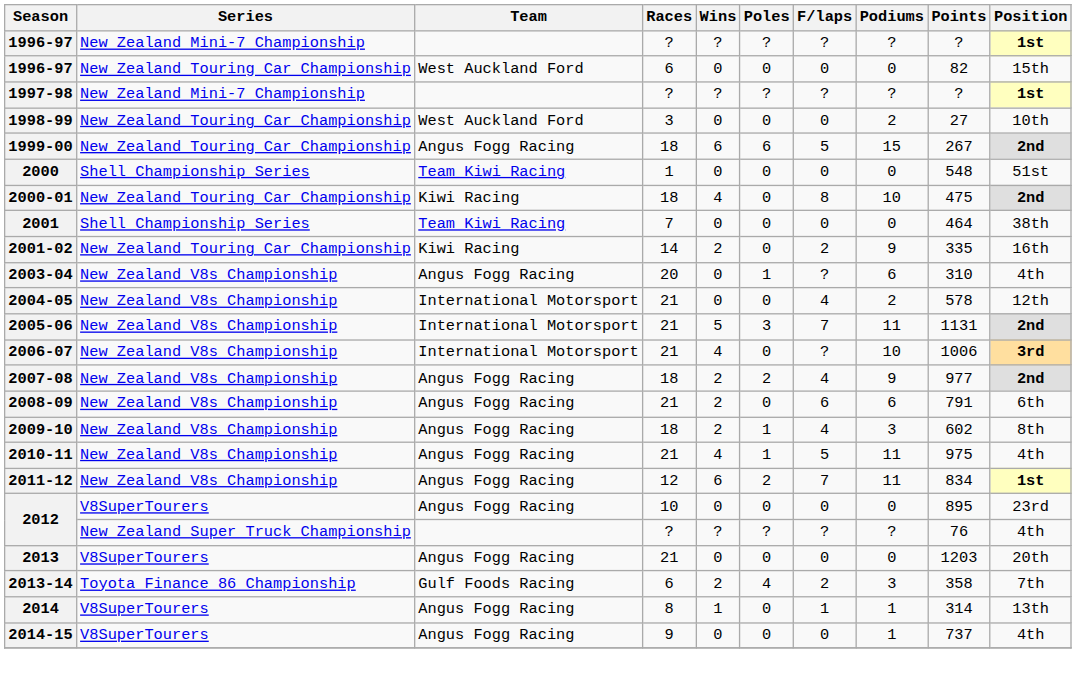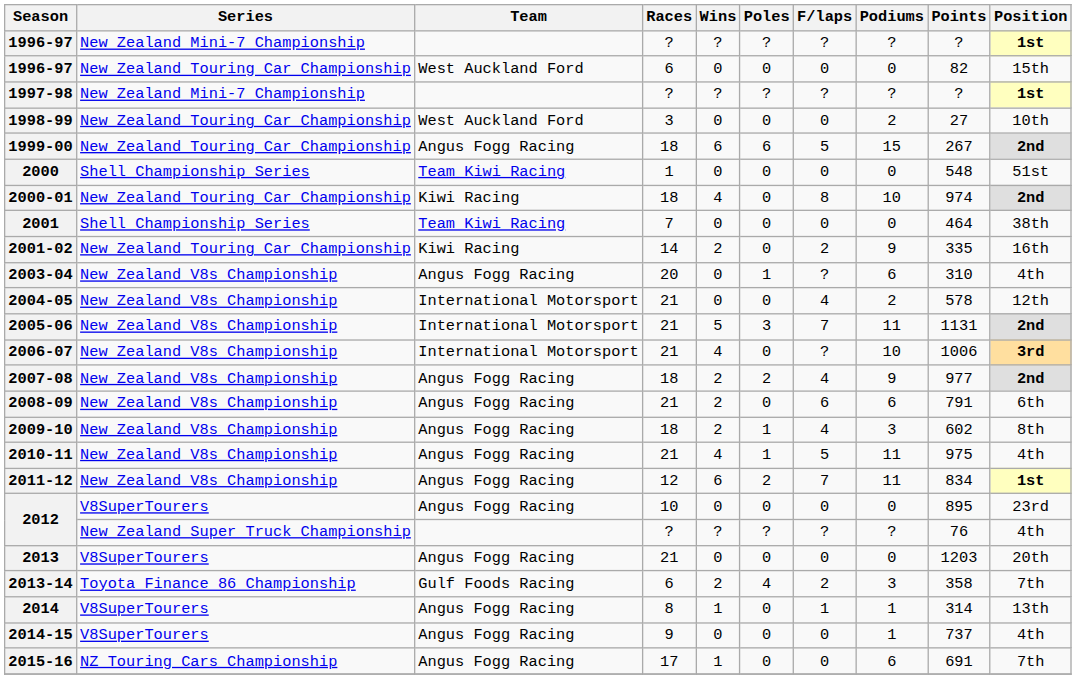2000-01 | Points: 475 -> 974
+ row: 2015-16 | NZ Touring Cars Championship | Angus Fogg Racing | 17 | 1 | 0 | 0 | 6 | 691 | 7th
